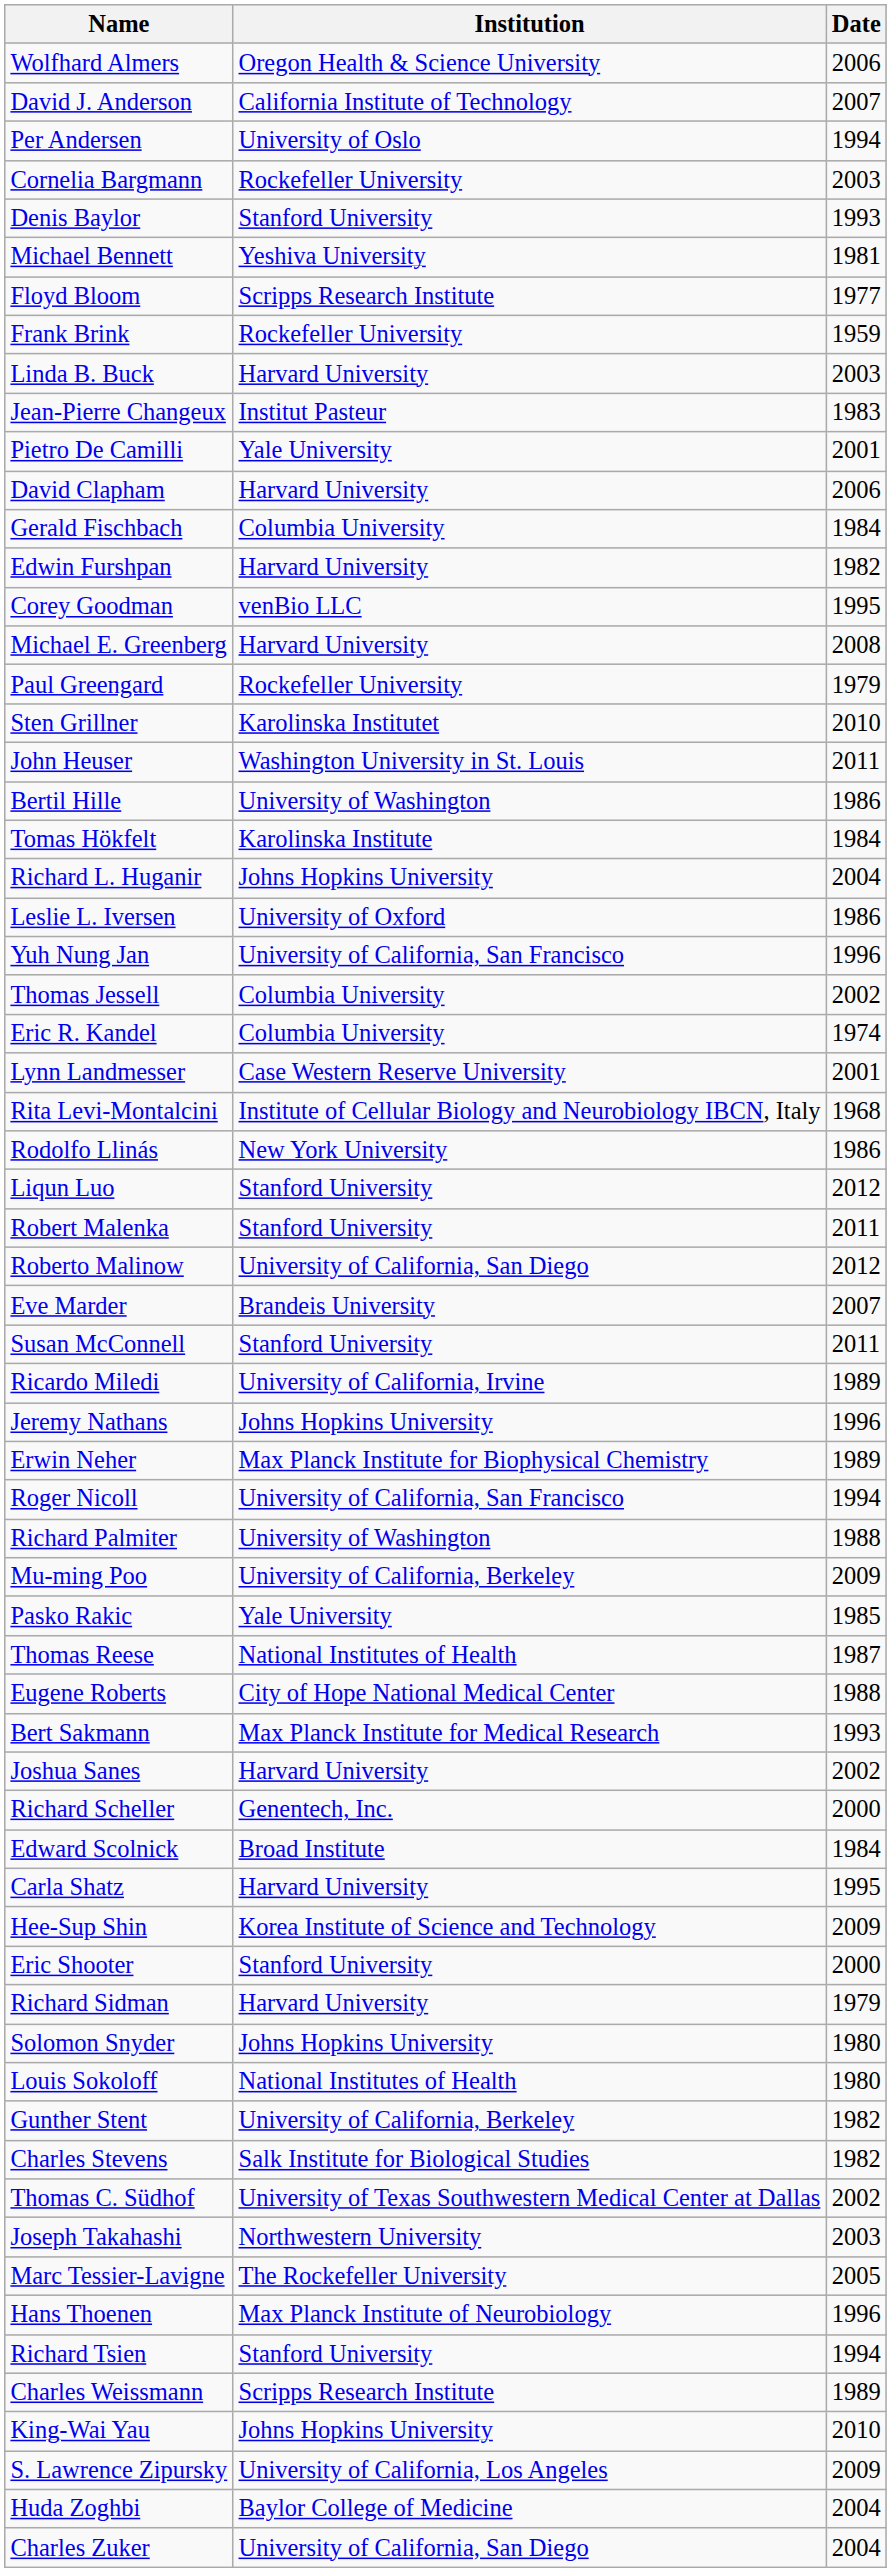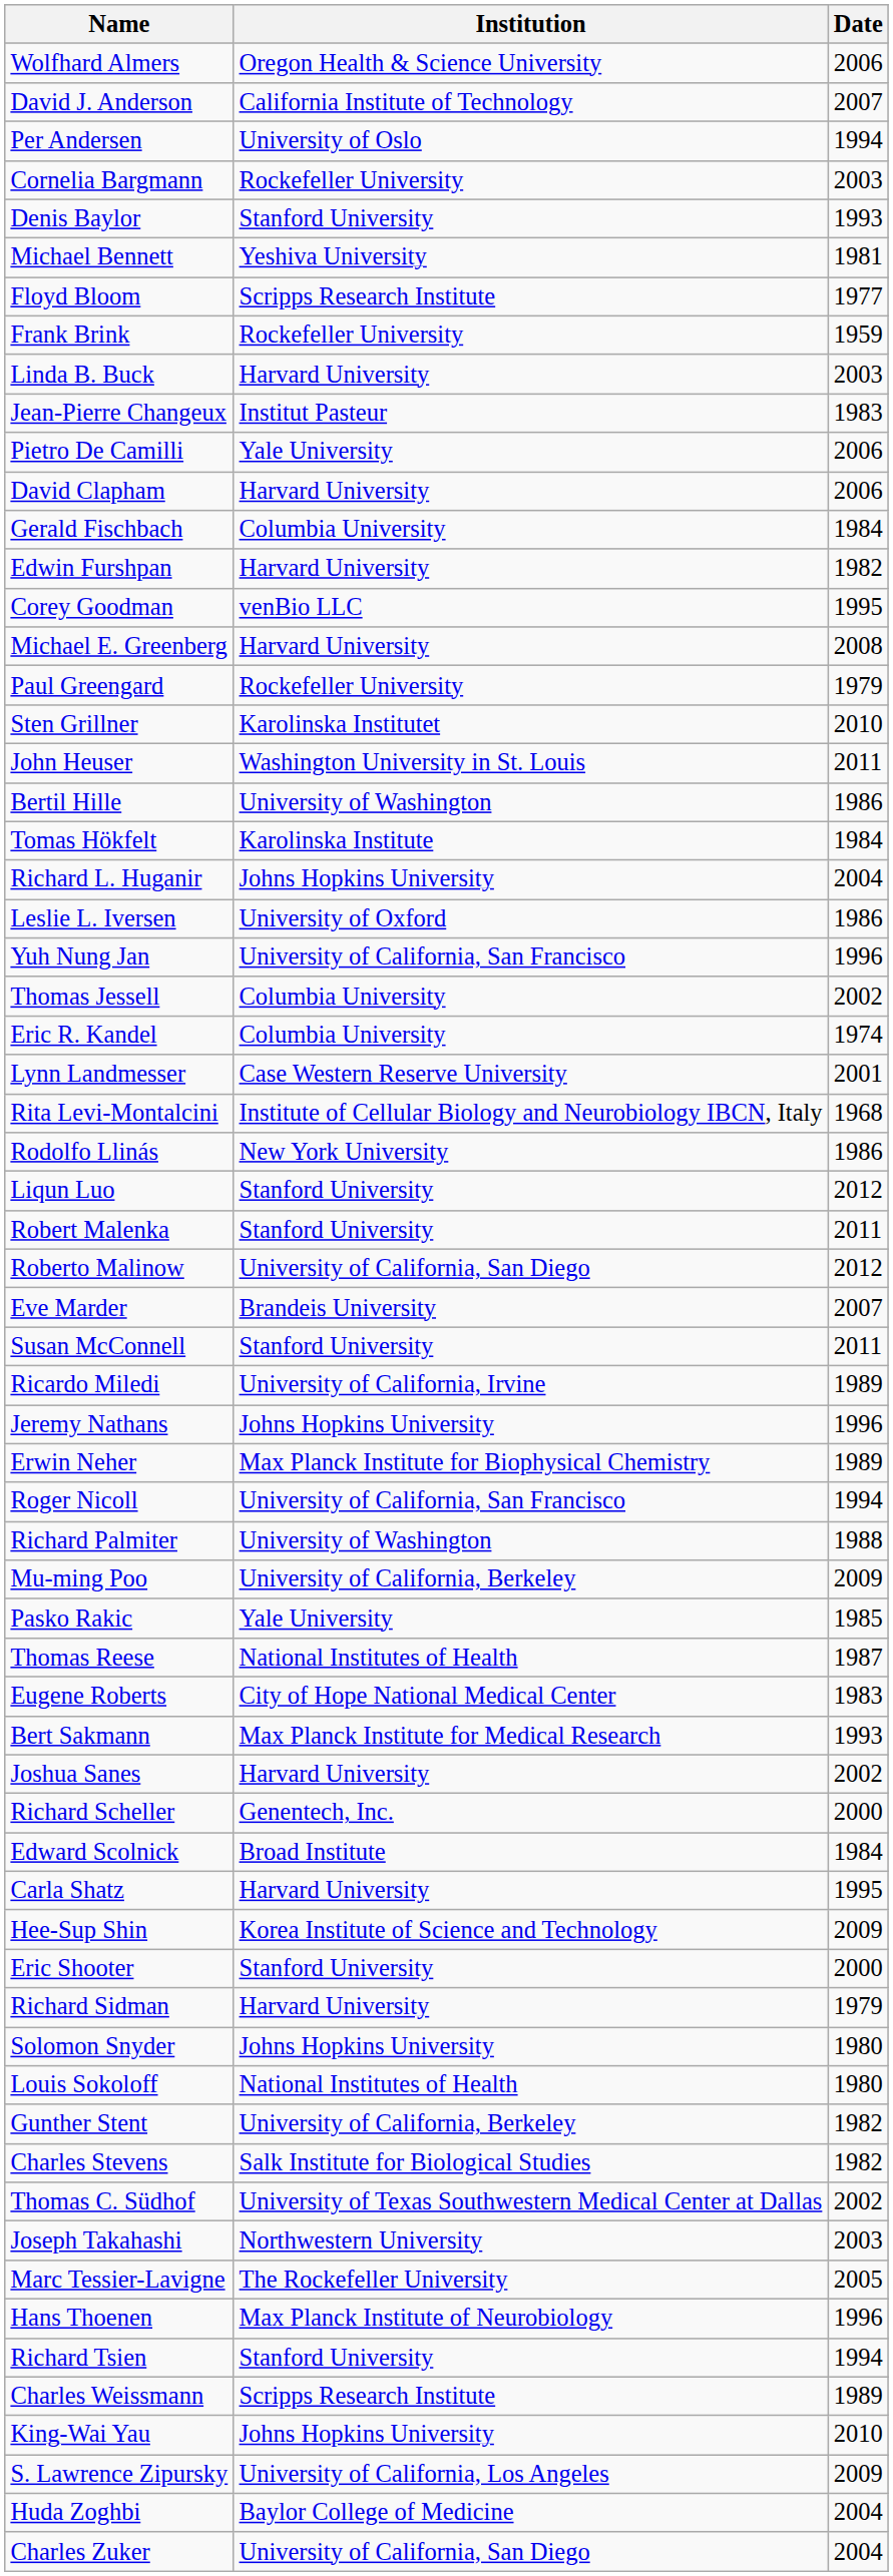Pietro De Camilli | Date: 2001 -> 2006
Eugene Roberts | Date: 1988 -> 1983
